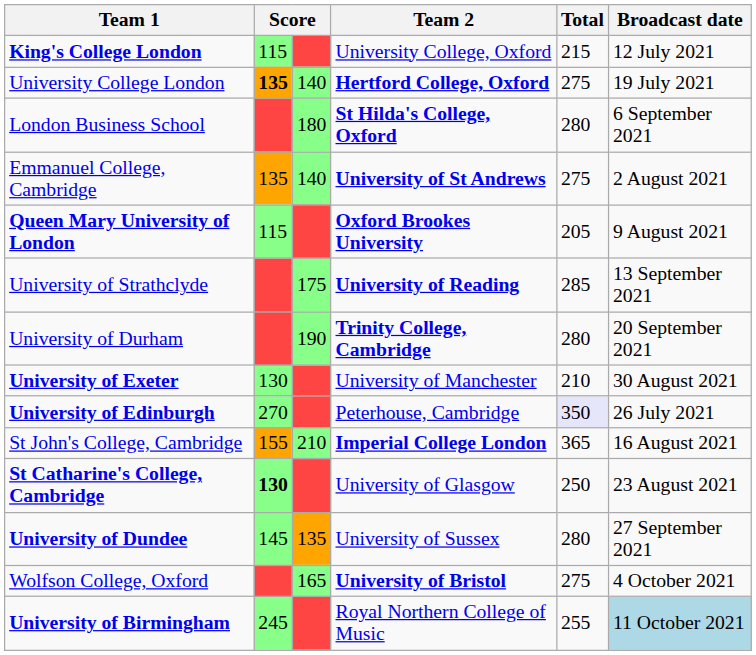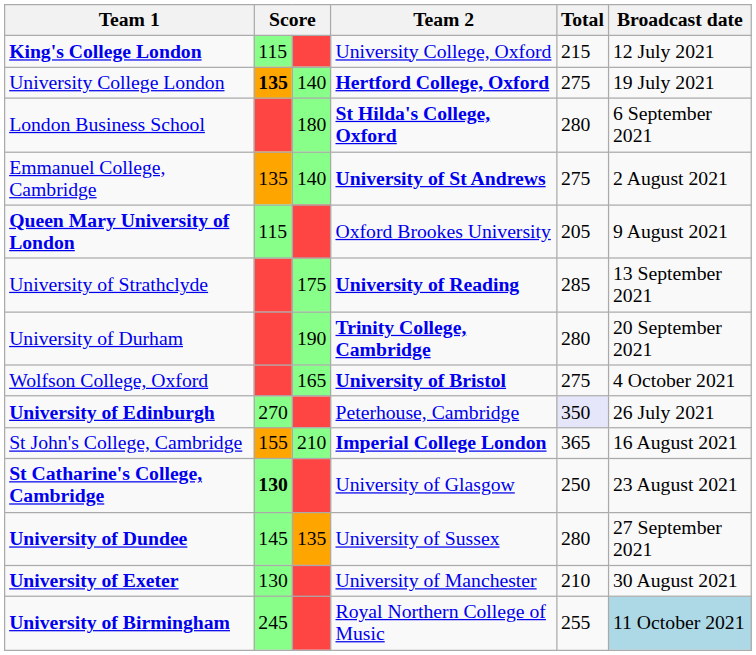Queen Mary University of London | Team 2: bold -> normal
rows swapped: University of Exeter <-> Wolfson College, Oxford
